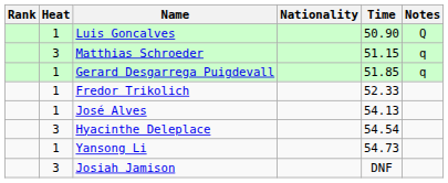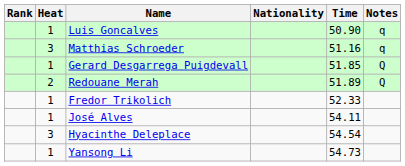Luis Goncalves | Notes: Q -> q
Matthias Schroeder | Time: 51.15 -> 51.16
Gerard Desgarrega Puigdevall | Notes: q -> Q
+ row: 2 | Redouane Merah | 51.89 | Q
José Alves | Time: 54.13 -> 54.11
- row: 3 | Josiah Jamison | DNF
